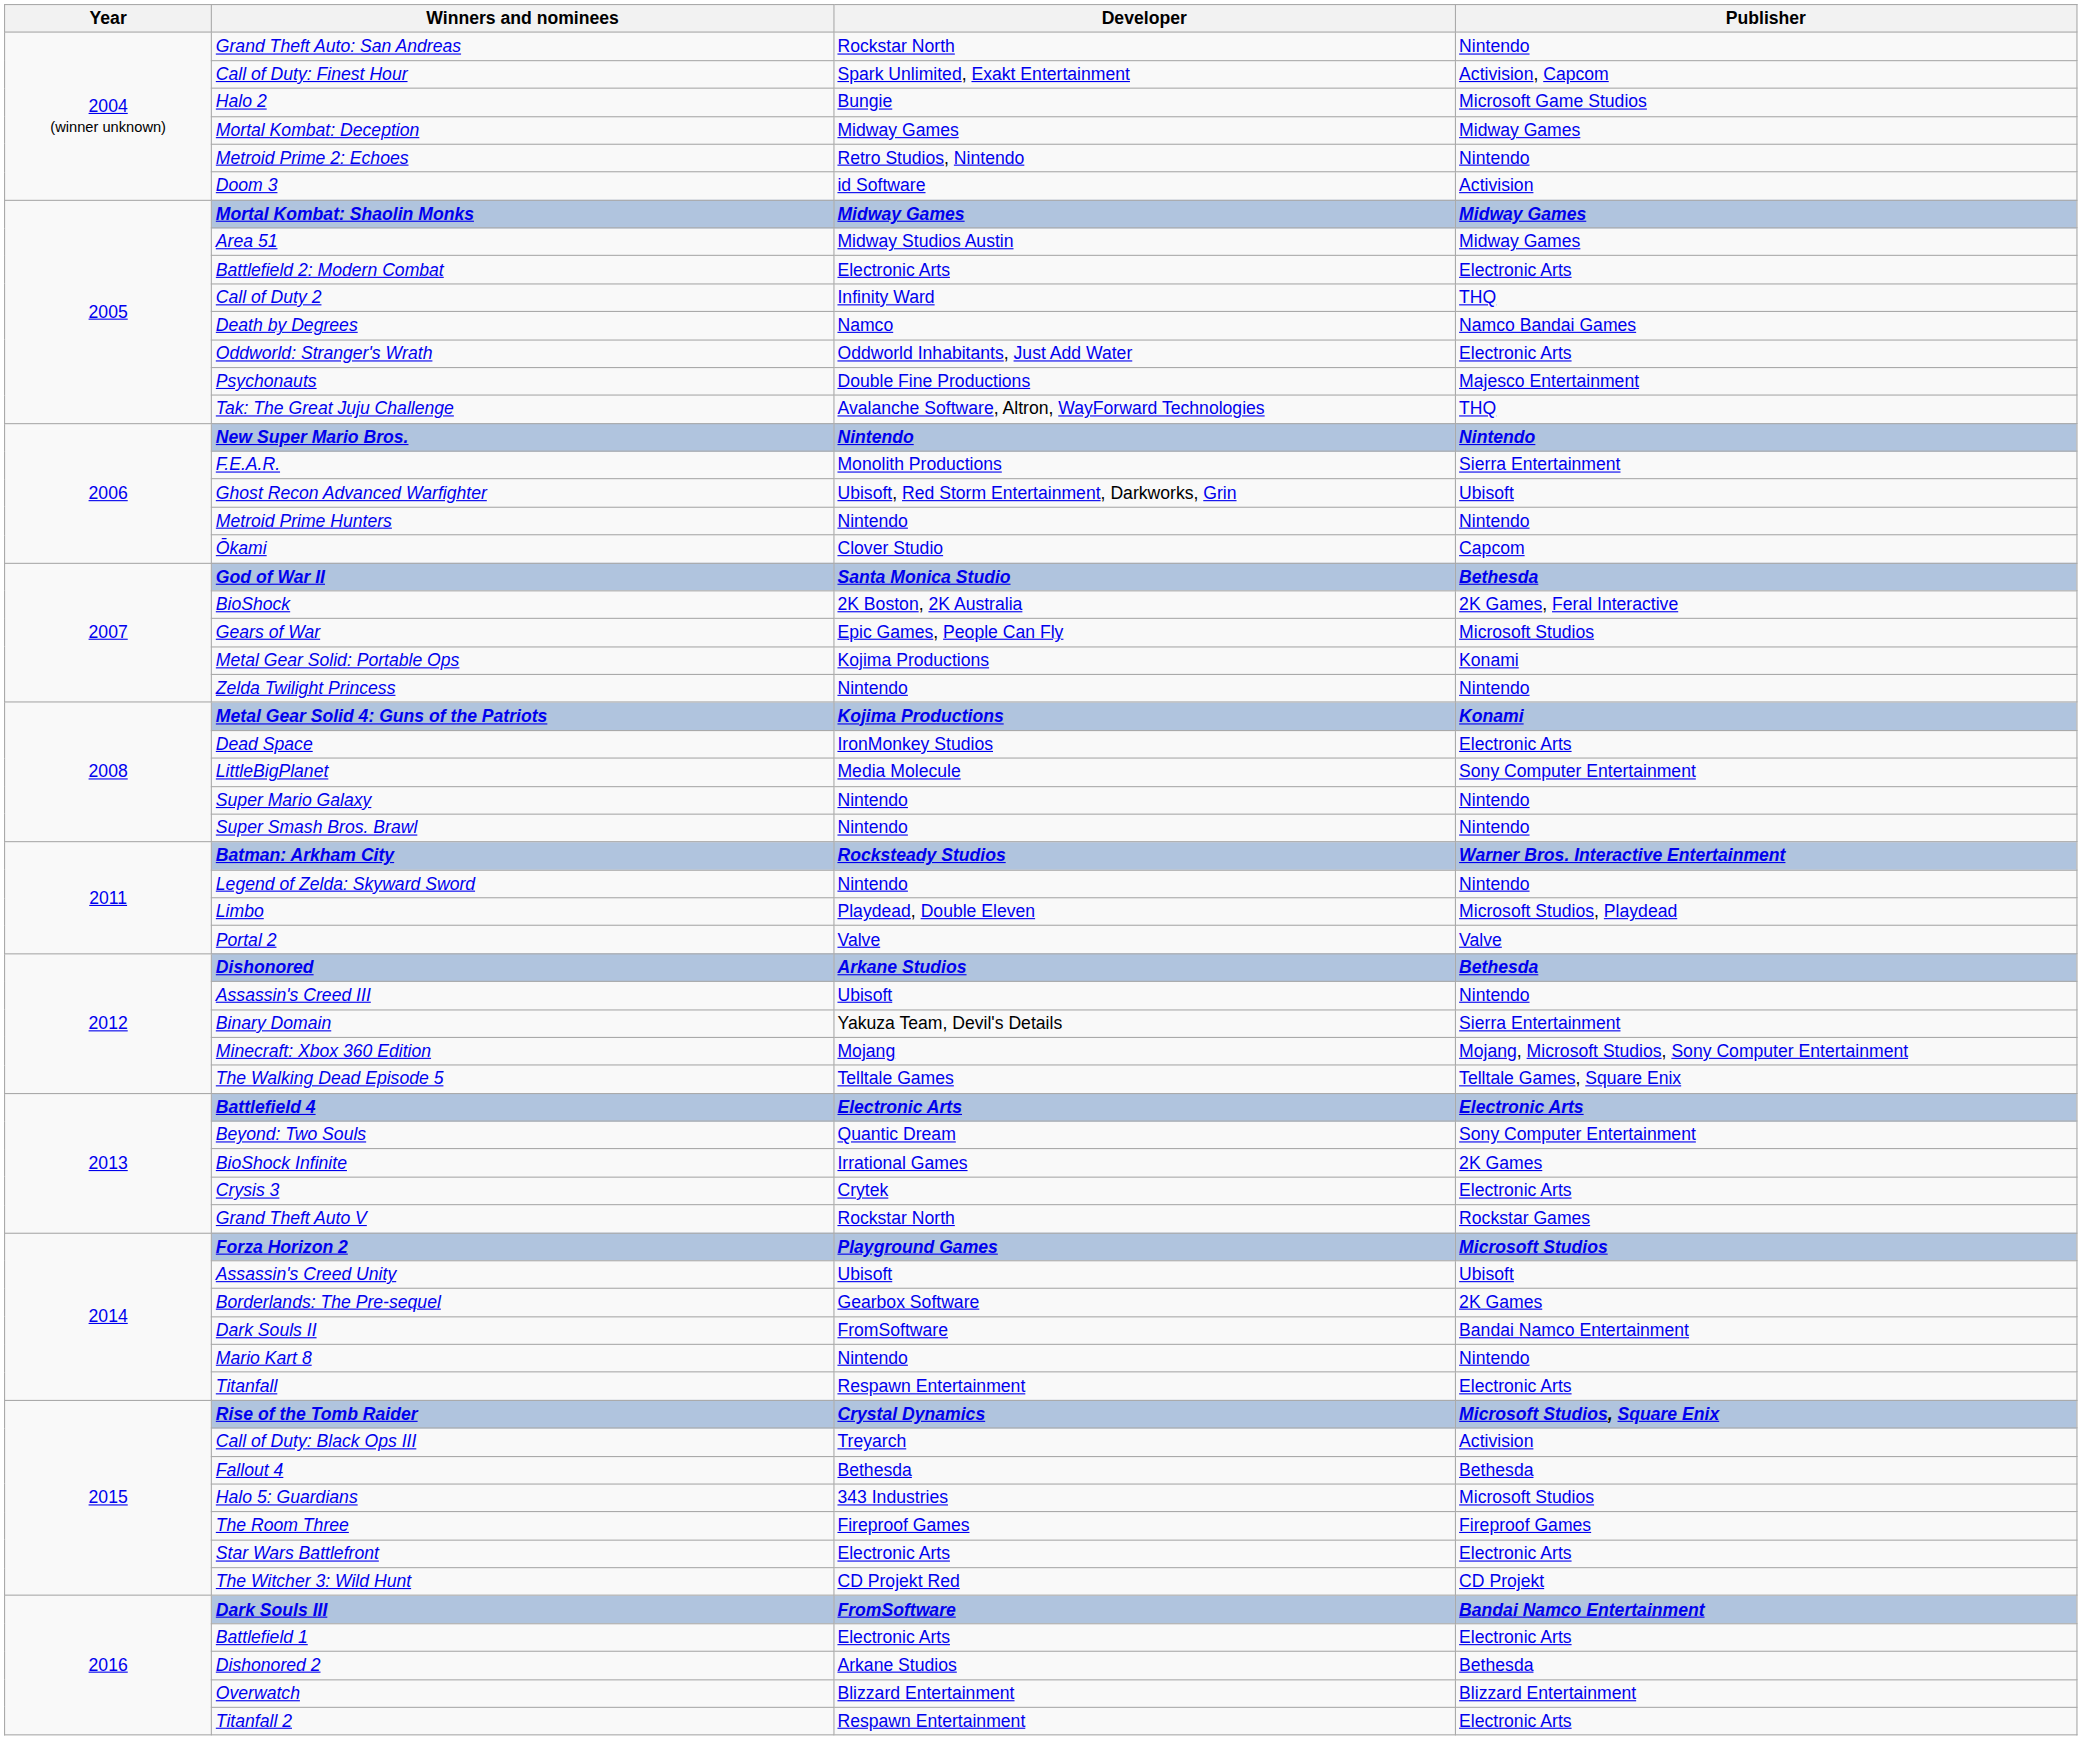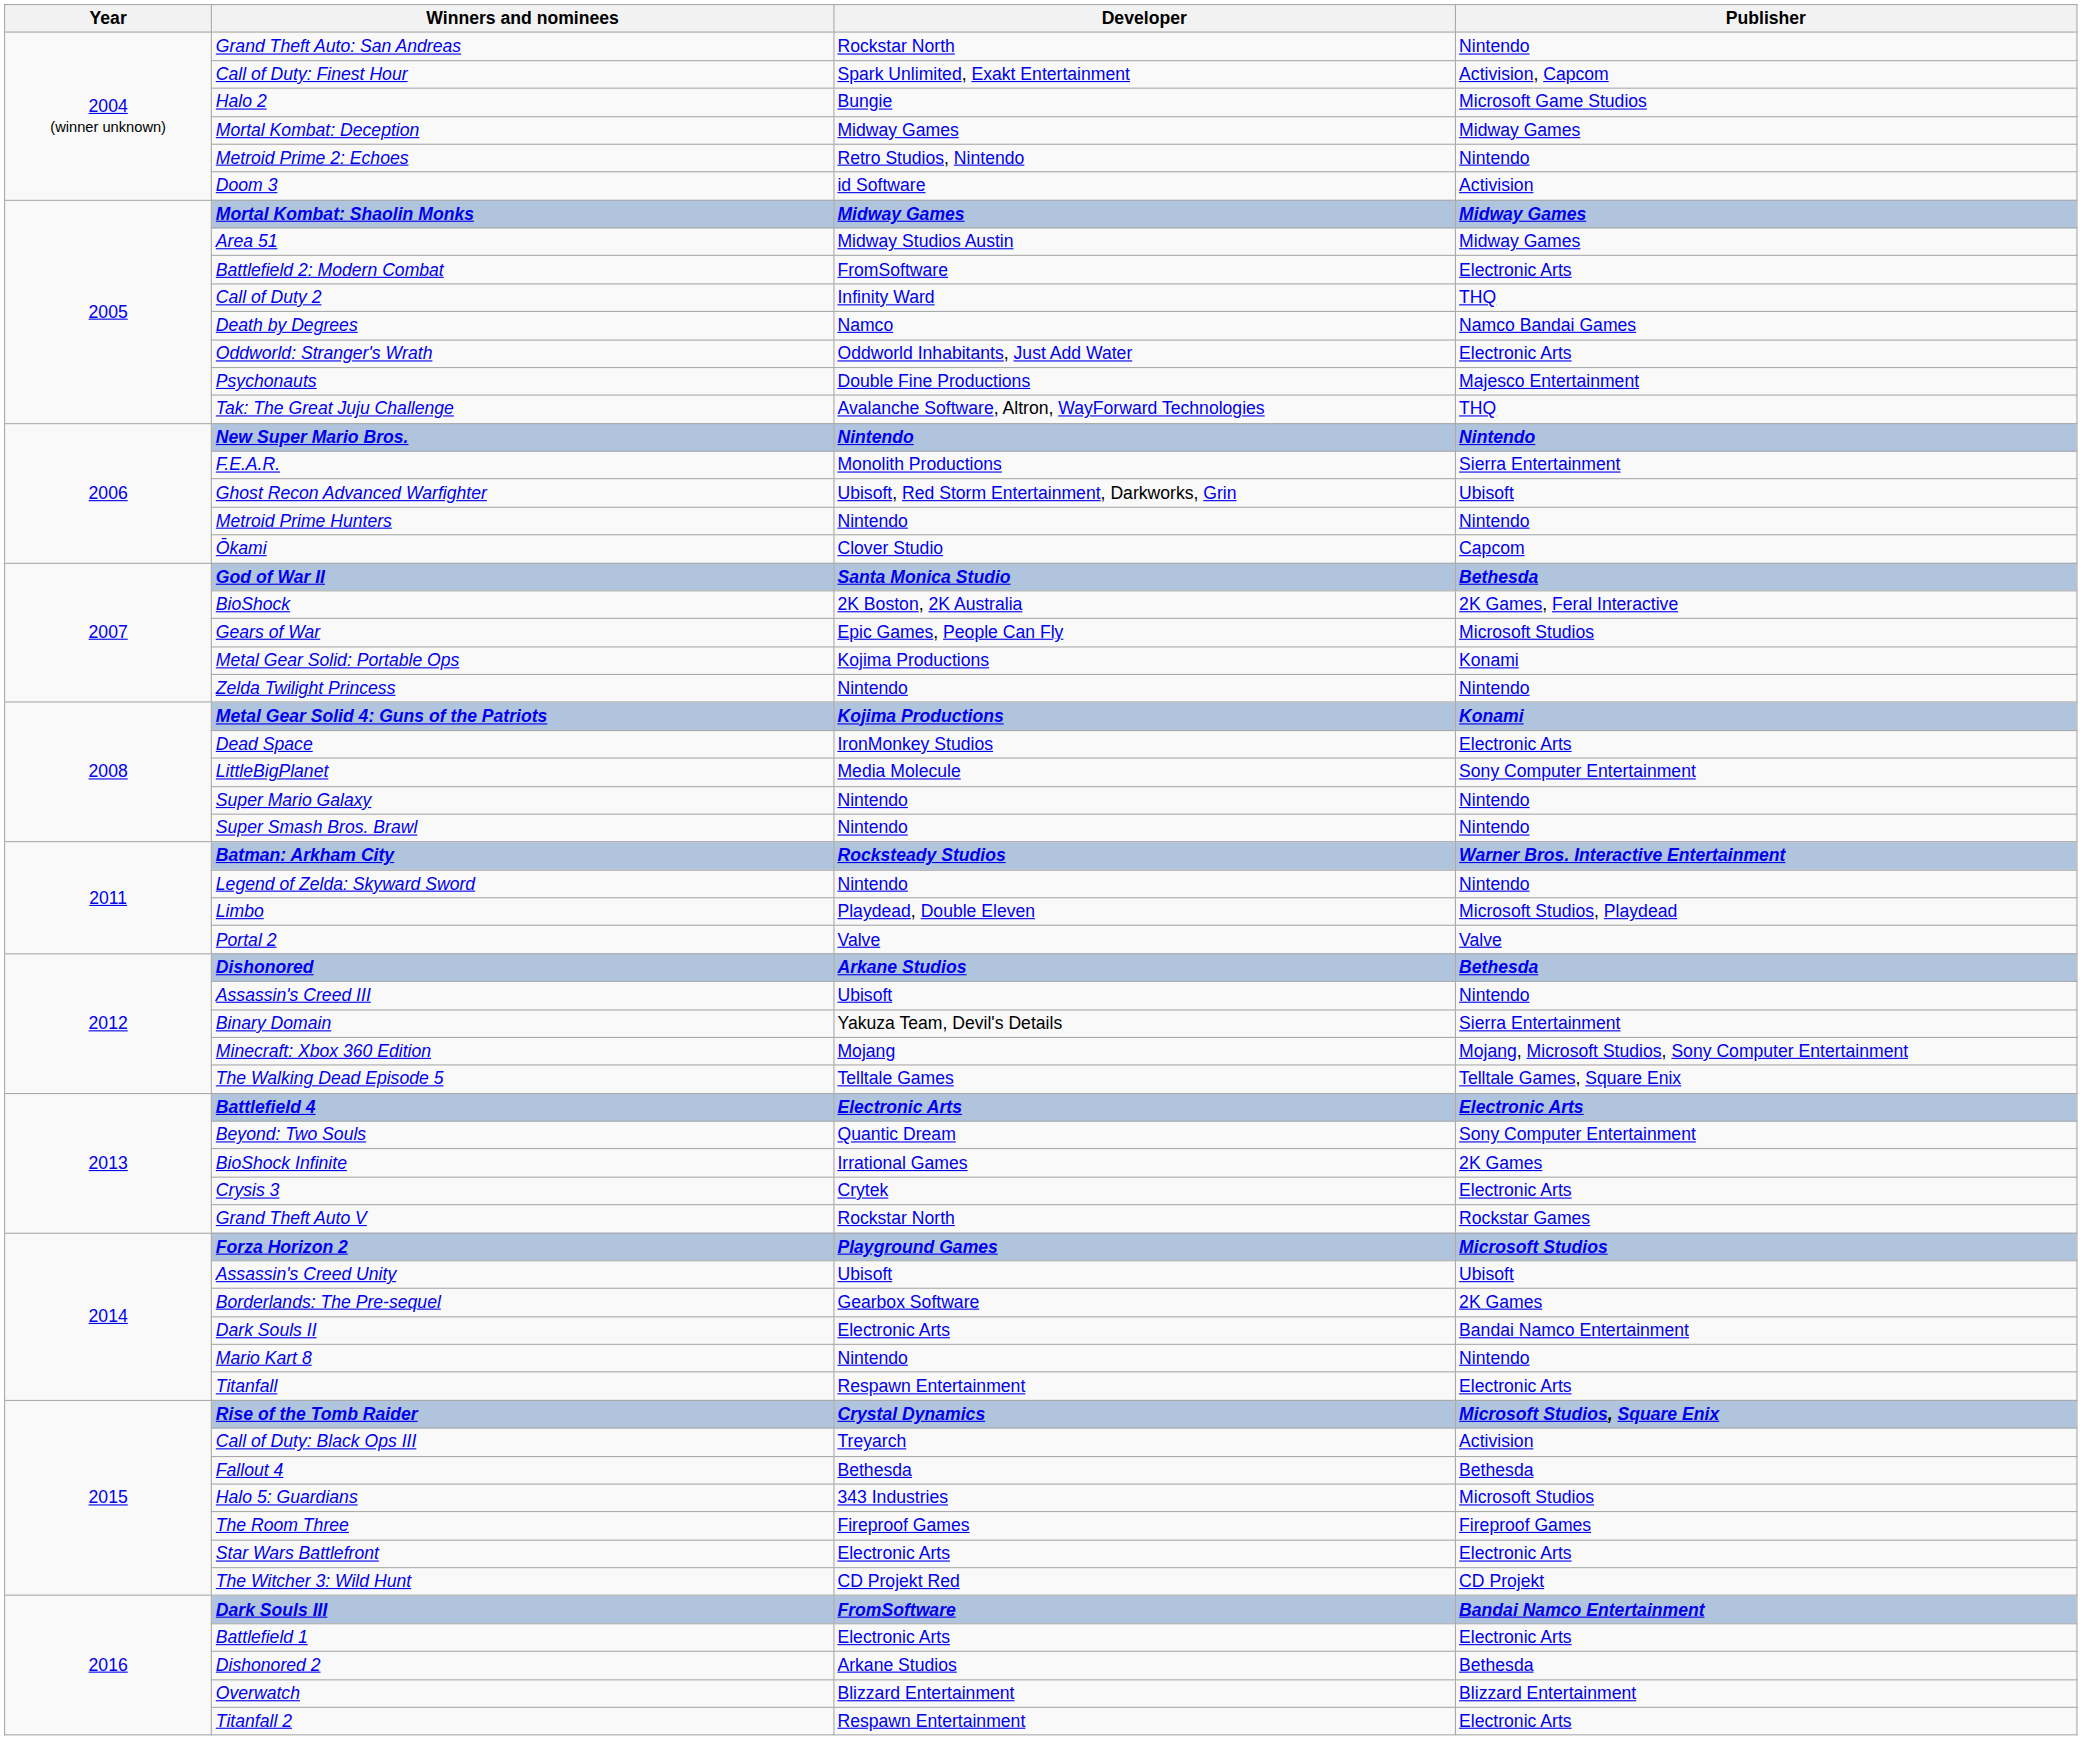Battlefield 2: Modern Combat | Developer: Electronic Arts -> FromSoftware
Dark Souls II | Developer: FromSoftware -> Electronic Arts
